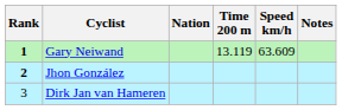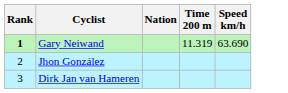- column: Notes
Gary Neiwand | Time 200 m: 13.119 -> 11.319
Gary Neiwand | Speed km/h: 63.609 -> 63.690
Jhon González | Rank: bold -> normal
